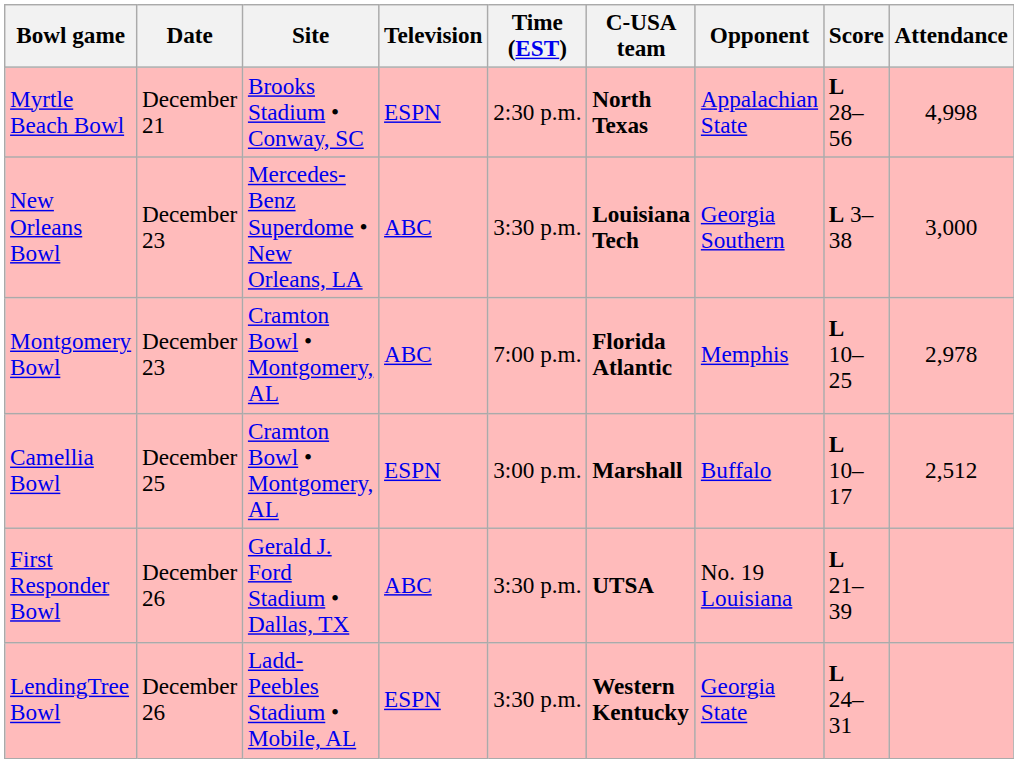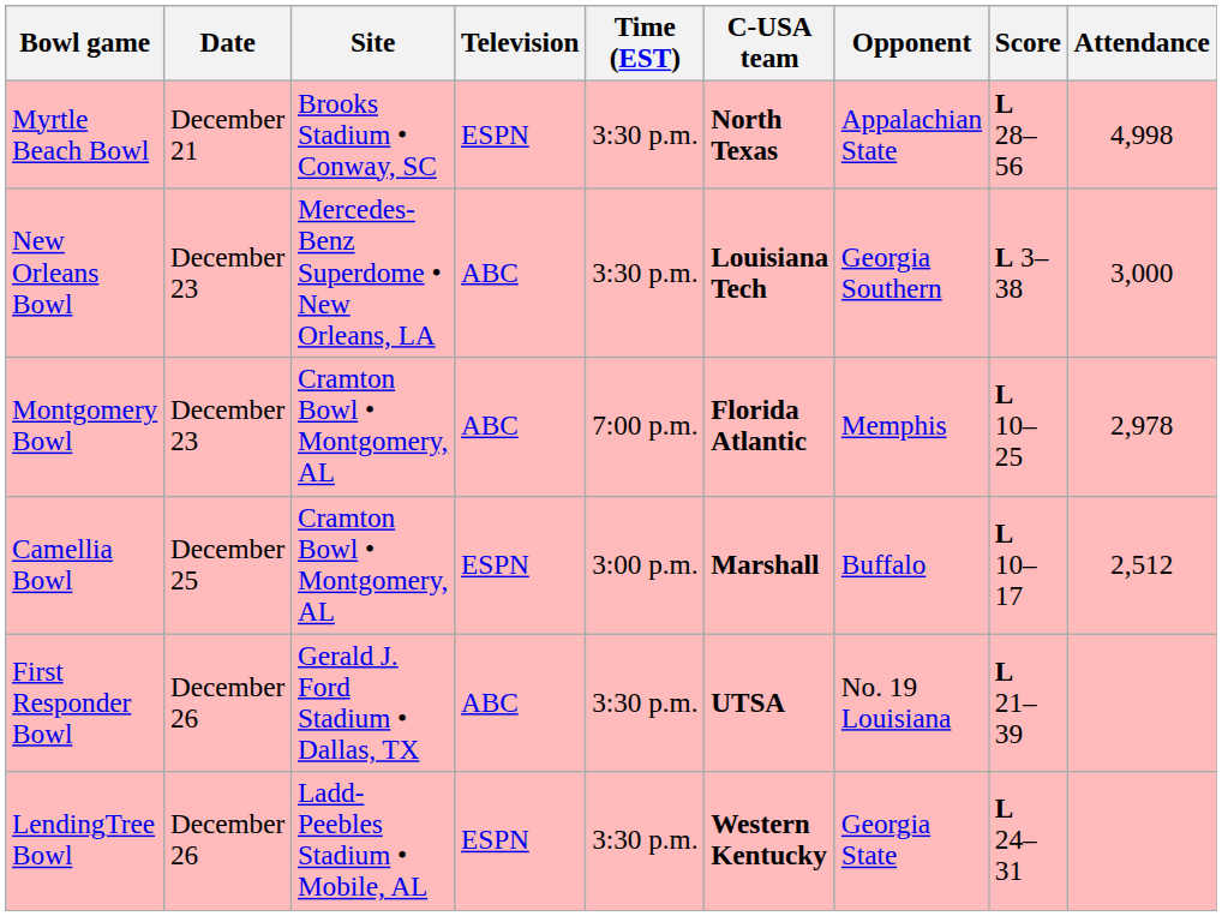Myrtle Beach Bowl | Time (EST): 2:30 p.m. -> 3:30 p.m.
